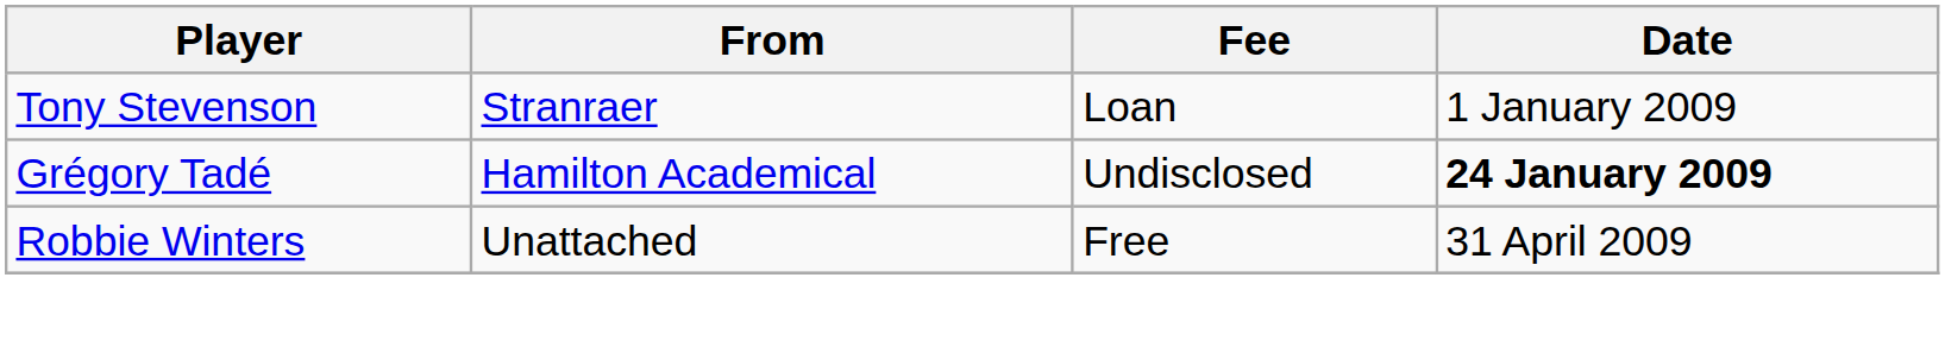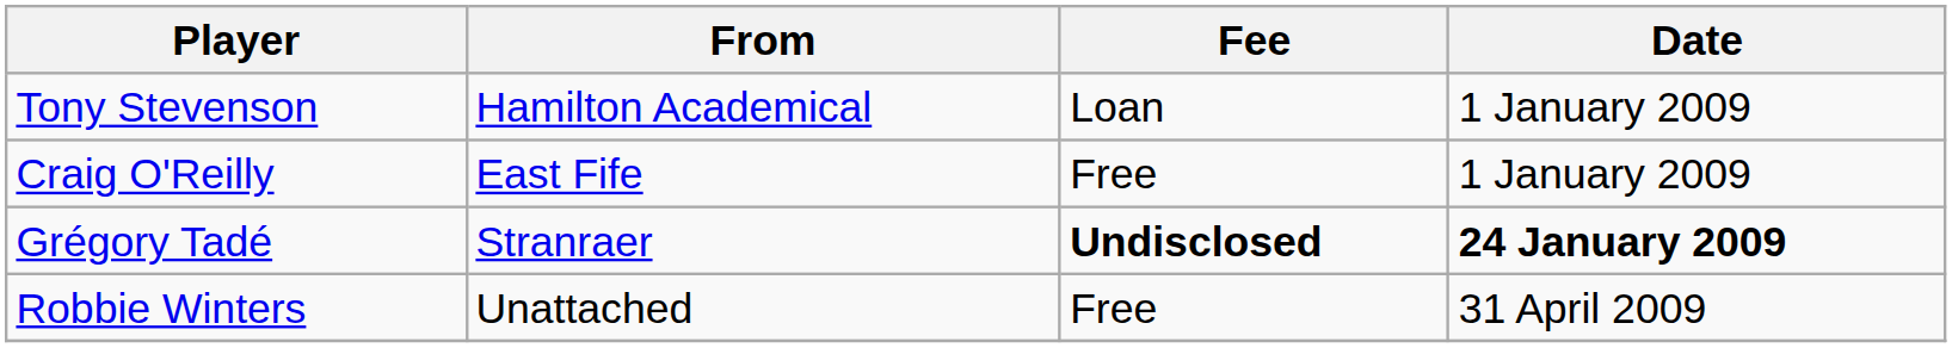Tony Stevenson | From: Stranraer -> Hamilton Academical
+ row: Craig O'Reilly | East Fife | Free | 1 January 2009
Grégory Tadé | From: Hamilton Academical -> Stranraer
Grégory Tadé | Fee: normal -> bold
